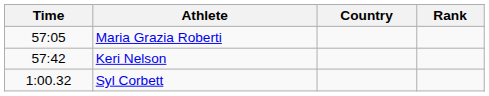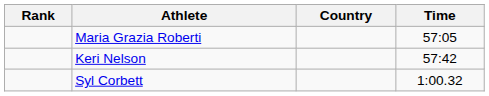columns swapped: Rank <-> Time
